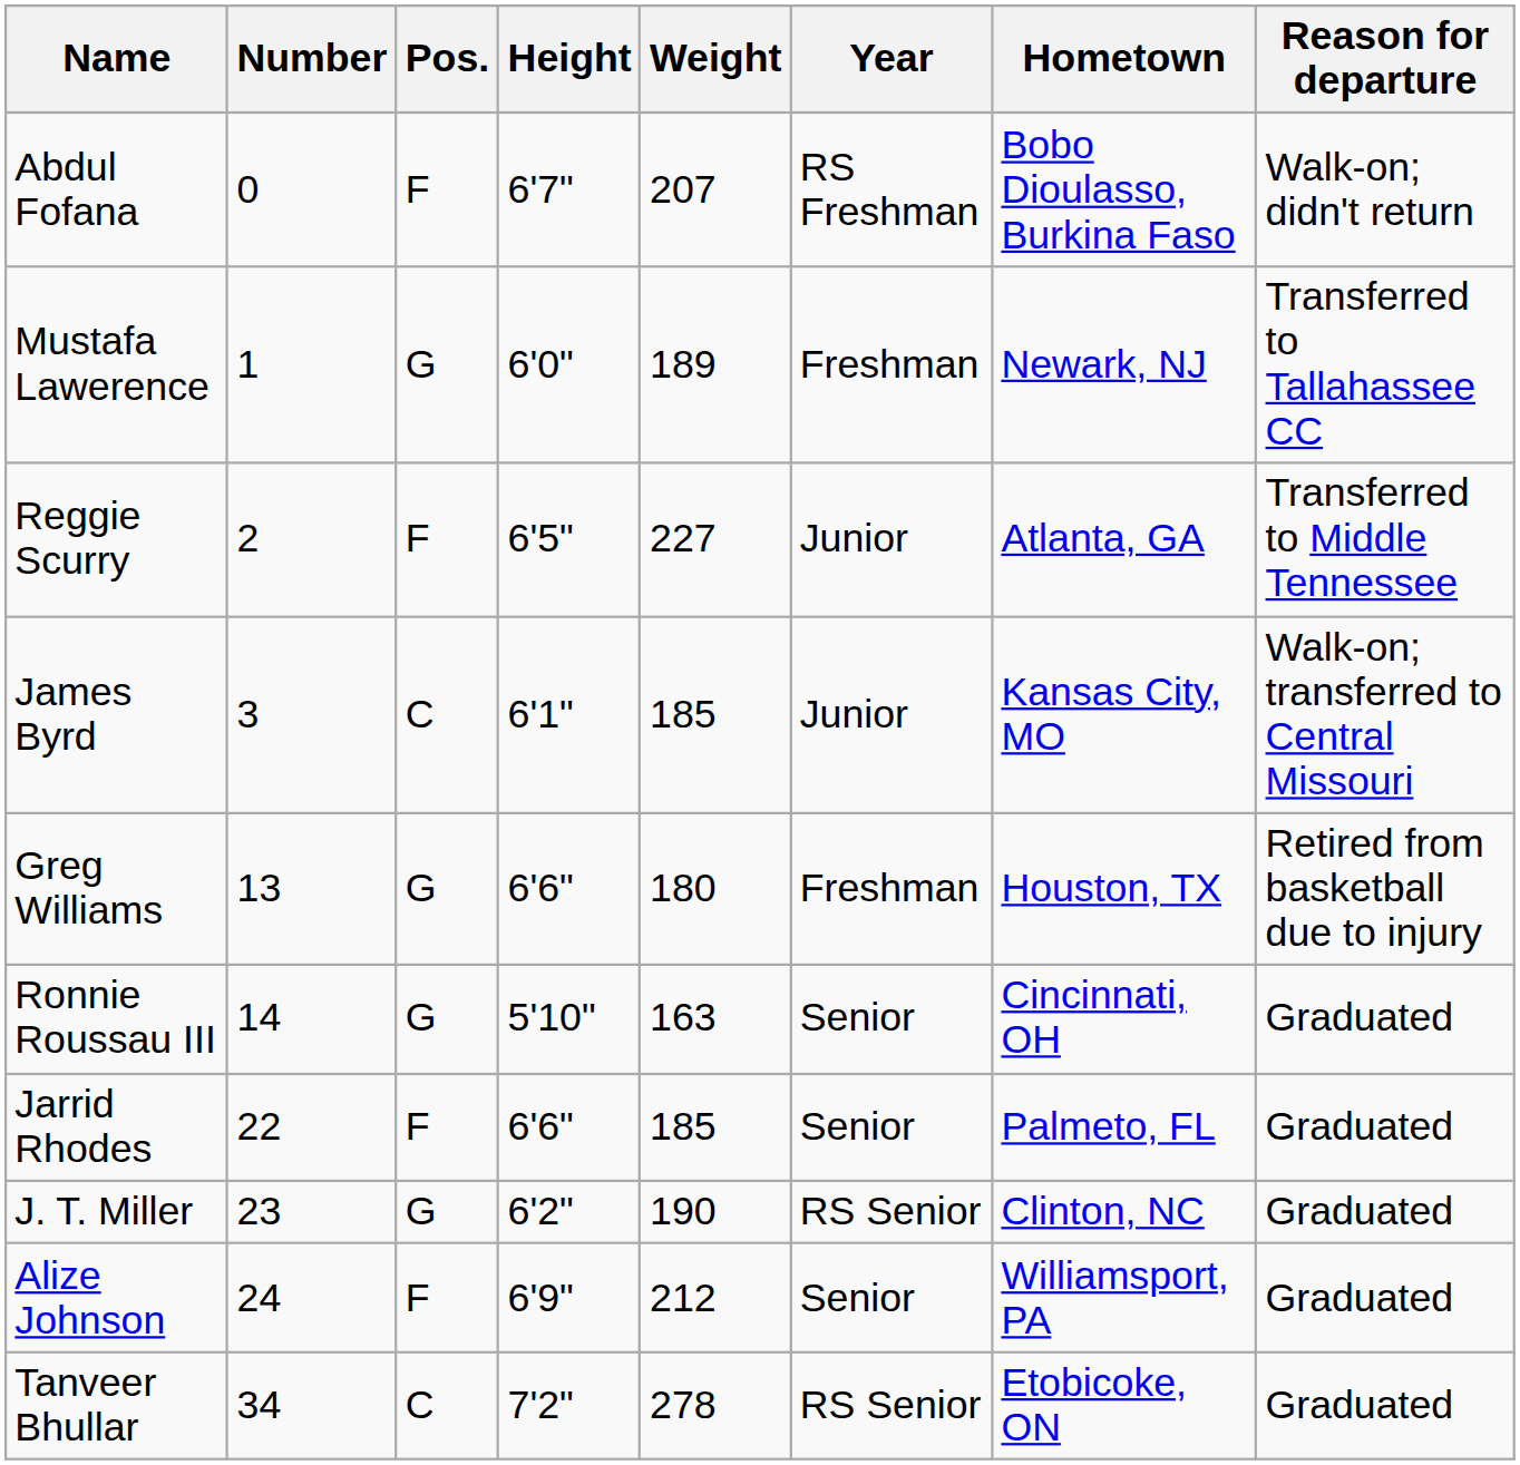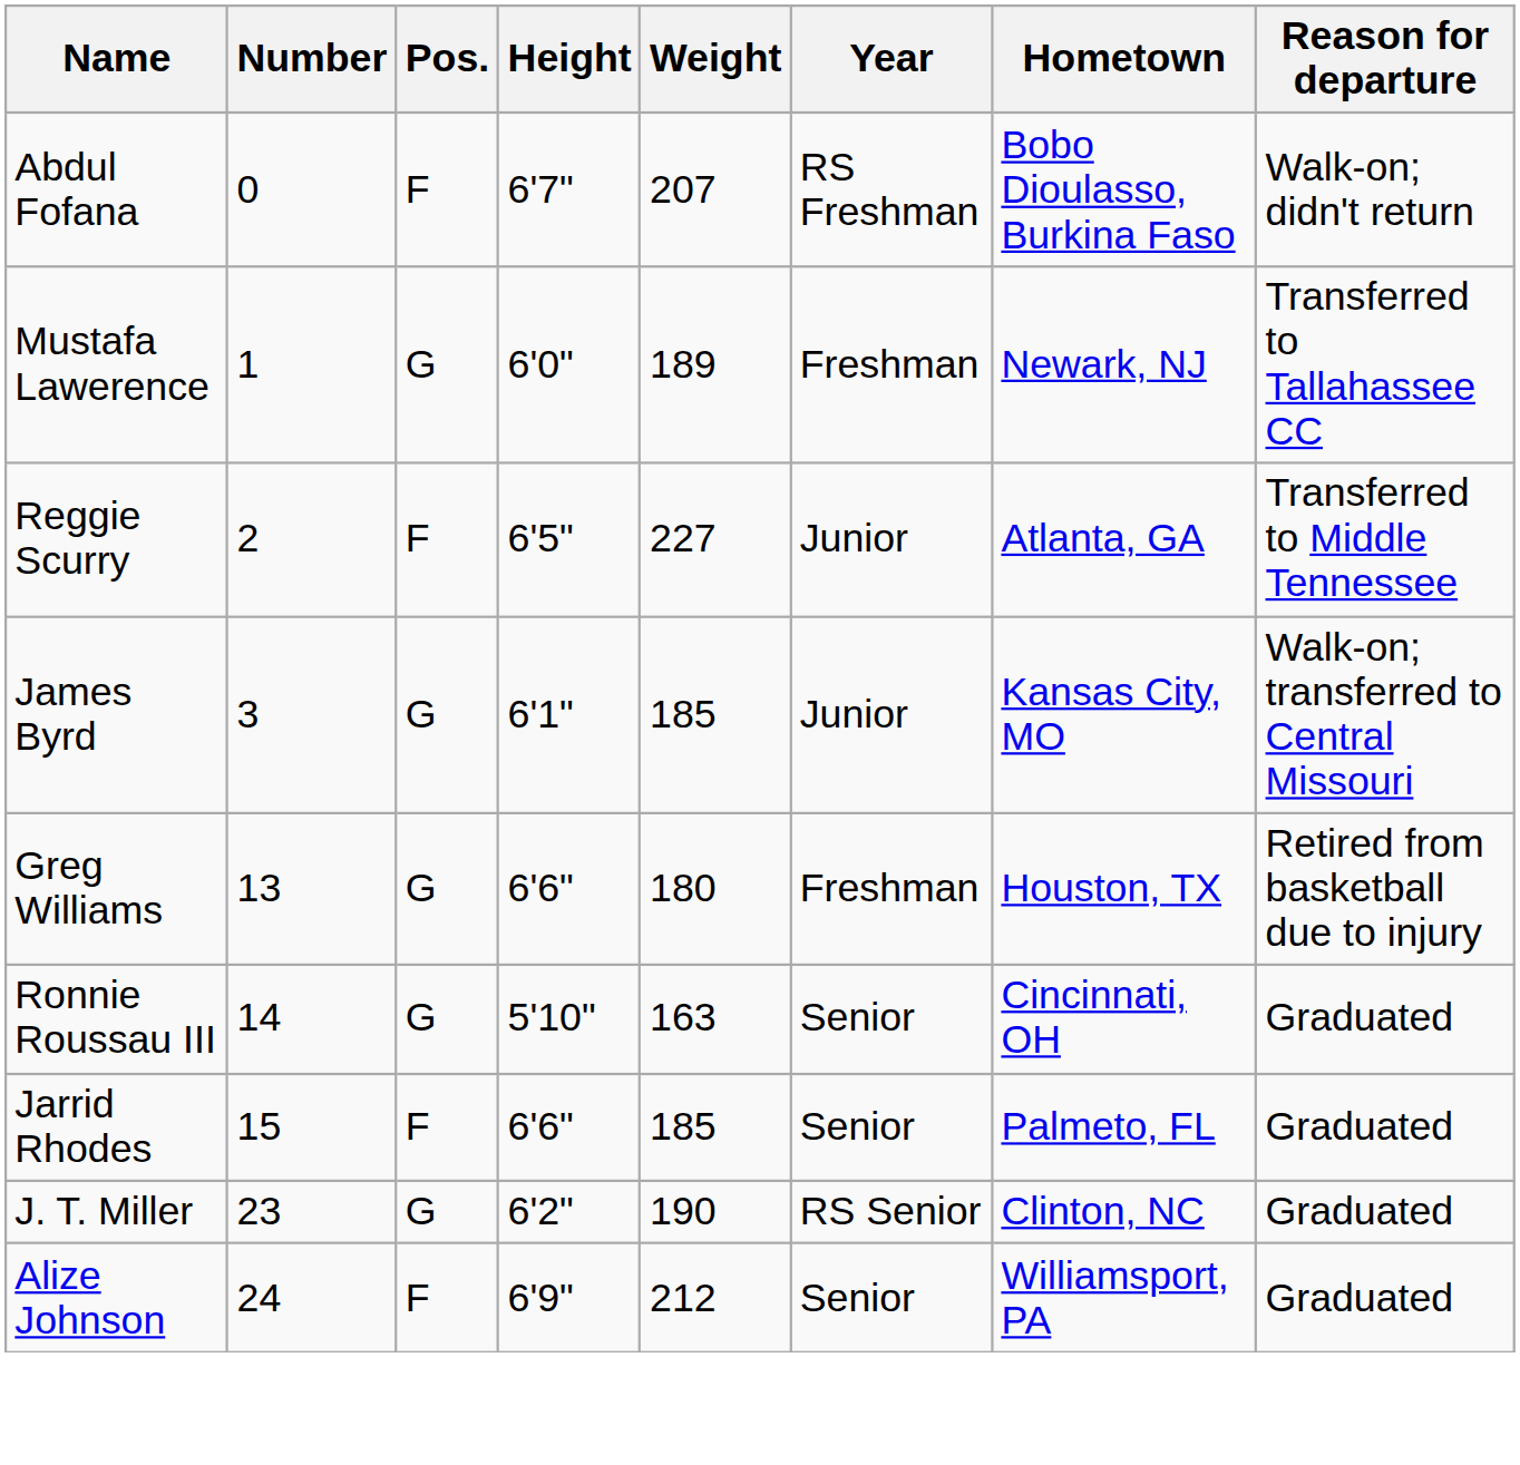James Byrd | Pos.: C -> G
Jarrid Rhodes | Number: 22 -> 15
- row: Tanveer Bhullar | 34 | C | 7'2" | 278 | RS Senior | Etobicoke, ON | Graduated
